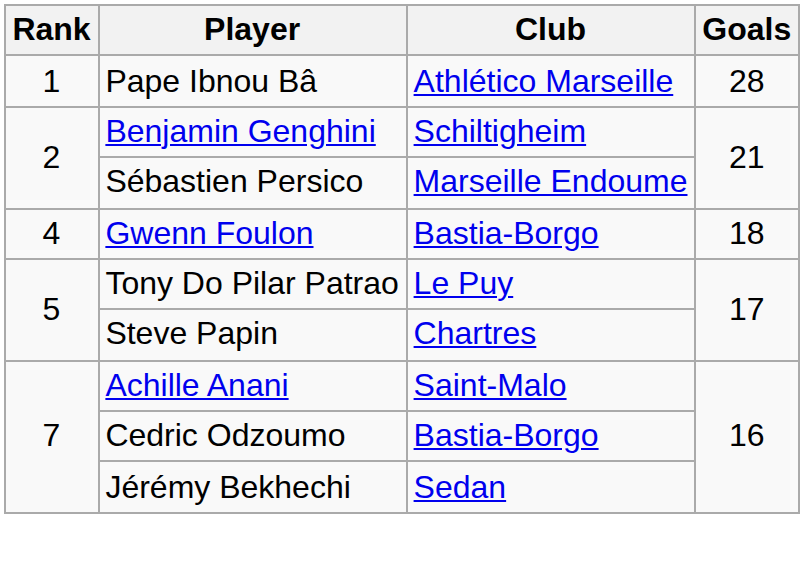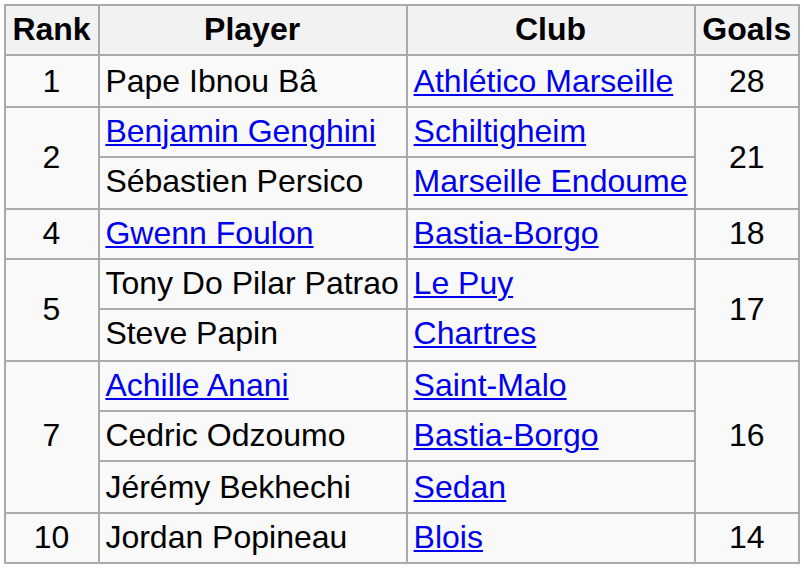+ row: 10 | Jordan Popineau | Blois | 14
